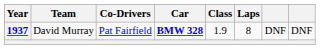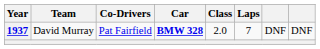1937 | Class: 1.9 -> 2.0
1937 | Laps: 8 -> 7
